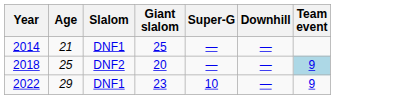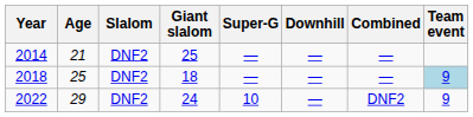+ column: Combined | — | — | DNF2
2014 | Slalom: DNF1 -> DNF2
2018 | Giant slalom: 20 -> 18
2022 | Slalom: DNF1 -> DNF2
2022 | Giant slalom: 23 -> 24
